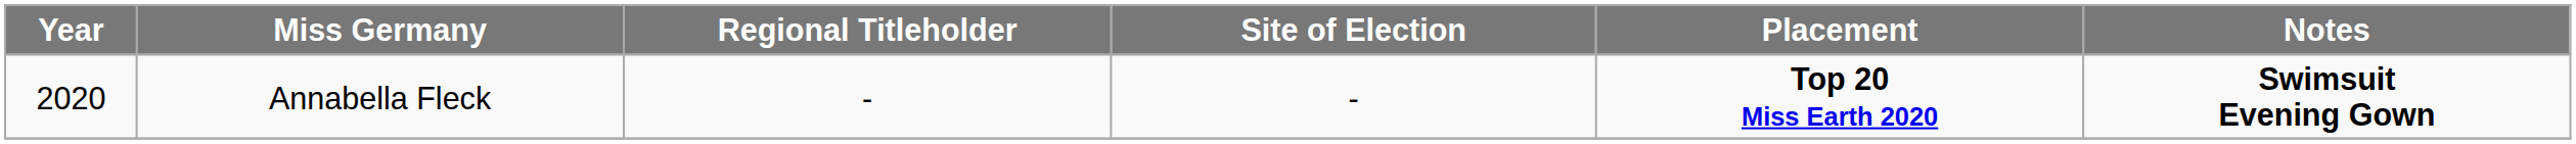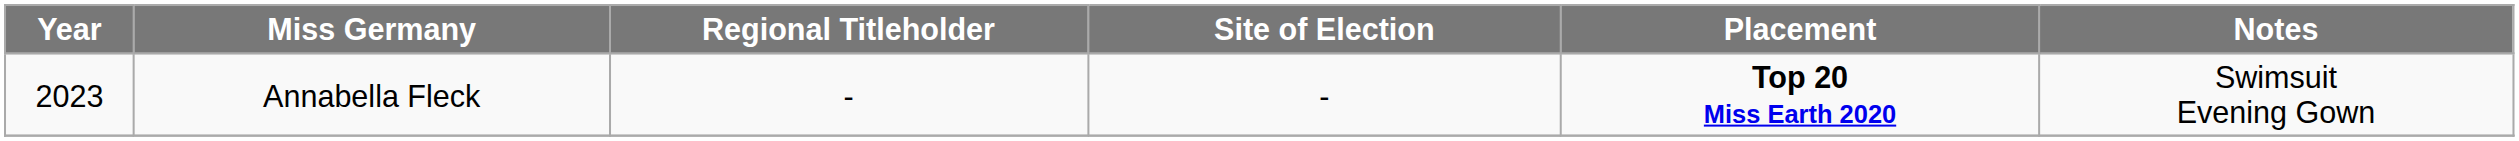Annabella Fleck | Year: 2020 -> 2023
Annabella Fleck | Notes: bold -> normal
